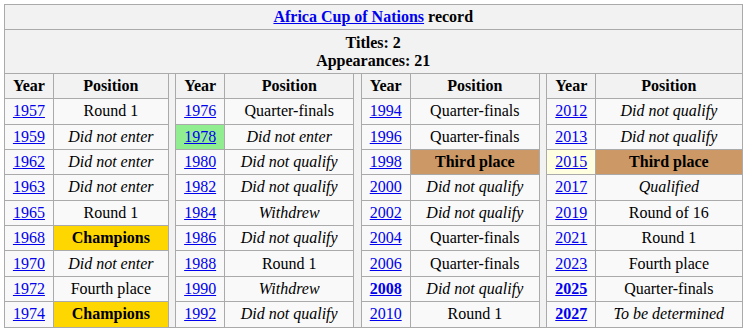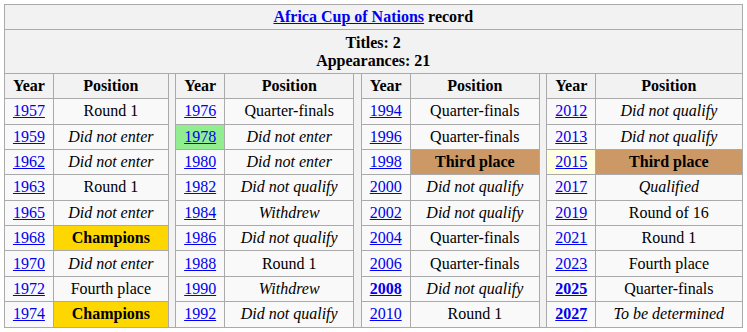1962 | column 5: Did not qualify -> Did not enter
1963 | column 2: Did not enter -> Round 1
1965 | column 2: Round 1 -> Did not enter
